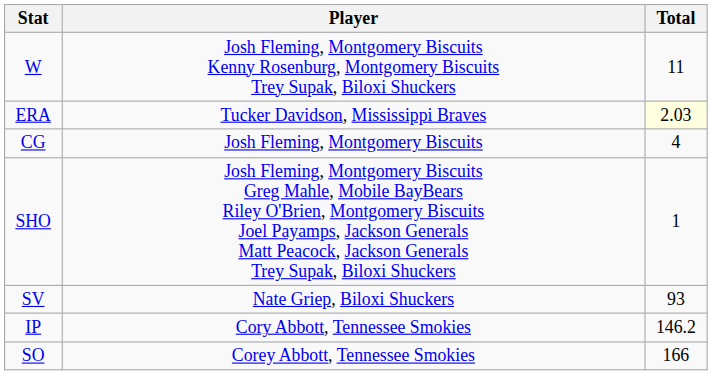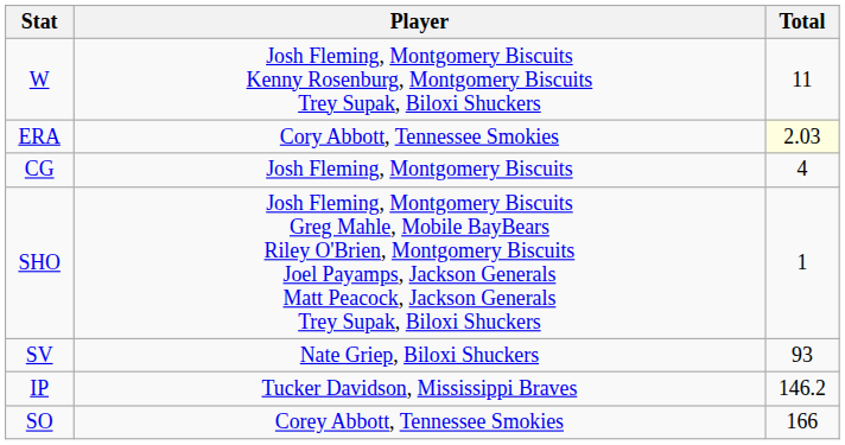ERA | Player: Tucker Davidson, Mississippi Braves -> Cory Abbott, Tennessee Smokies
IP | Player: Cory Abbott, Tennessee Smokies -> Tucker Davidson, Mississippi Braves
